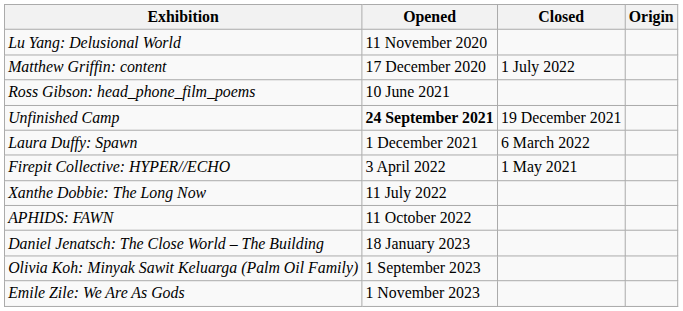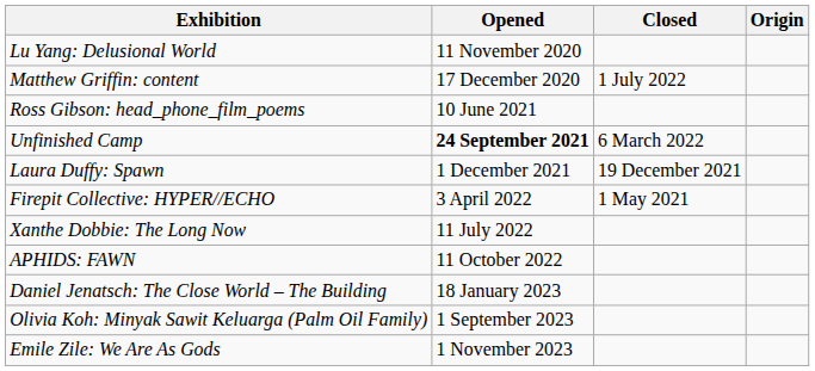Unfinished Camp | Closed: 19 December 2021 -> 6 March 2022
Laura Duffy: Spawn | Closed: 6 March 2022 -> 19 December 2021
